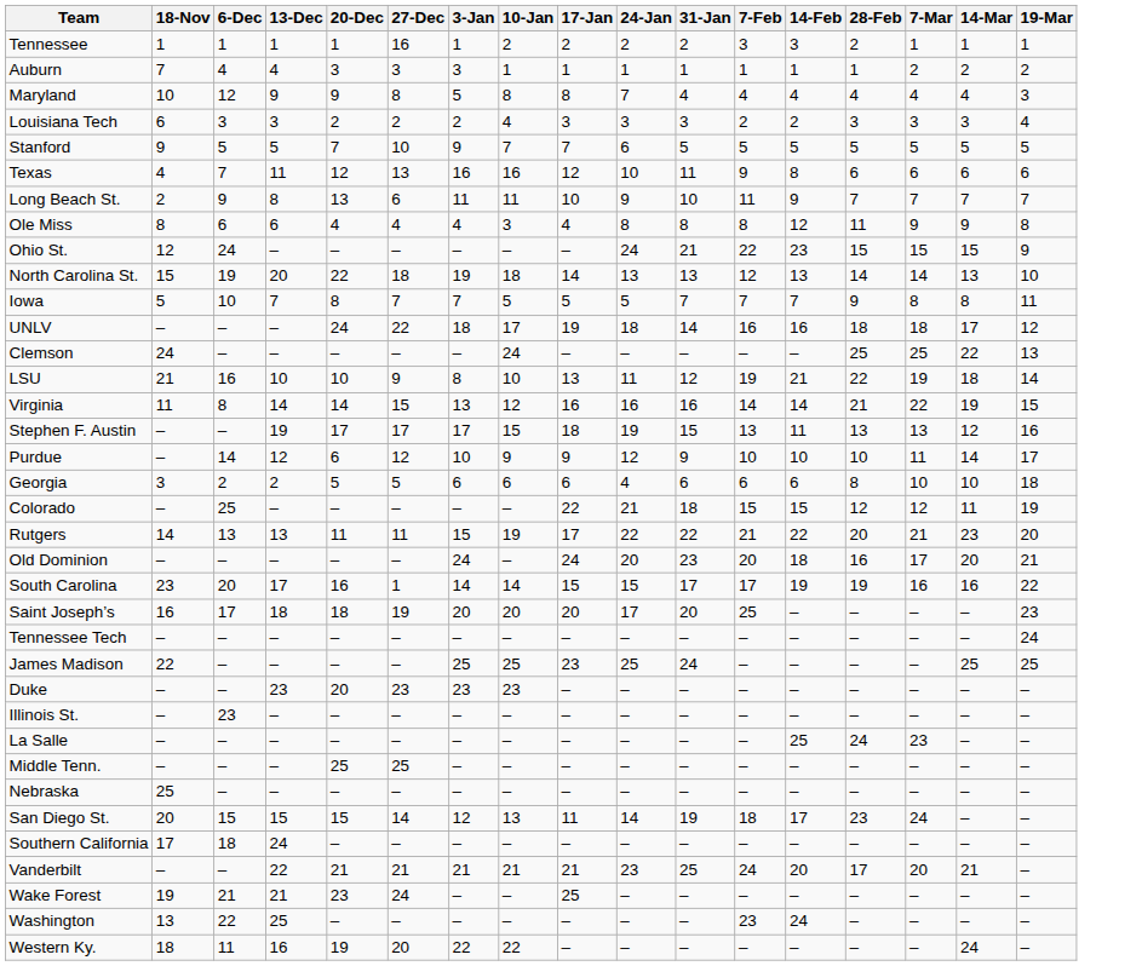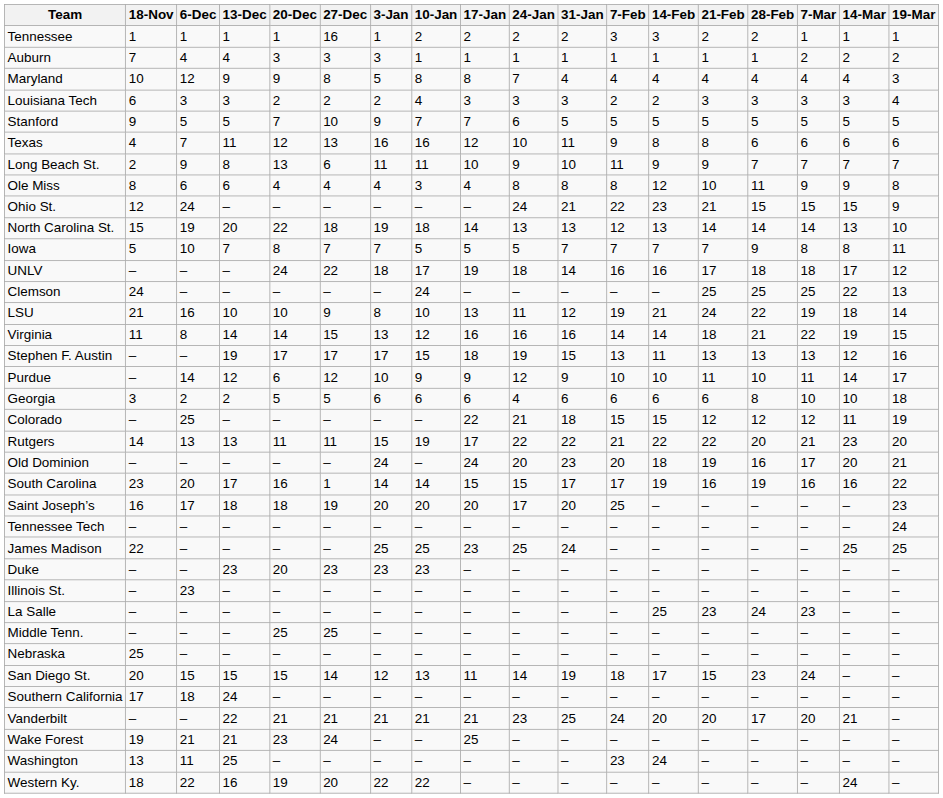+ column: 21-Feb | 2 | 1 | 4 | 3 | 5 | 8 | 9 | 10 | 21 | 14 | 7 | 17 | 25 | 24 | 18 | 13 | 11 | 6 | 12 | 22 | 19 | 16 | – | – | – | – | – | 23 | – | – | 15 | – | 20 | – | – | –
Washington | 6-Dec: 22 -> 11
Western Ky. | 6-Dec: 11 -> 22
